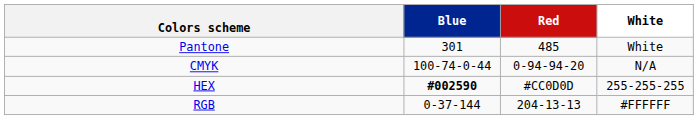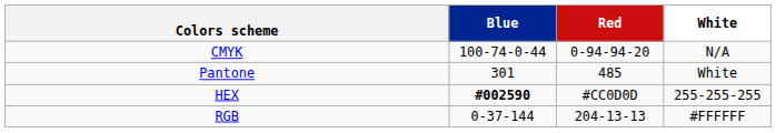rows swapped: Pantone <-> CMYK
